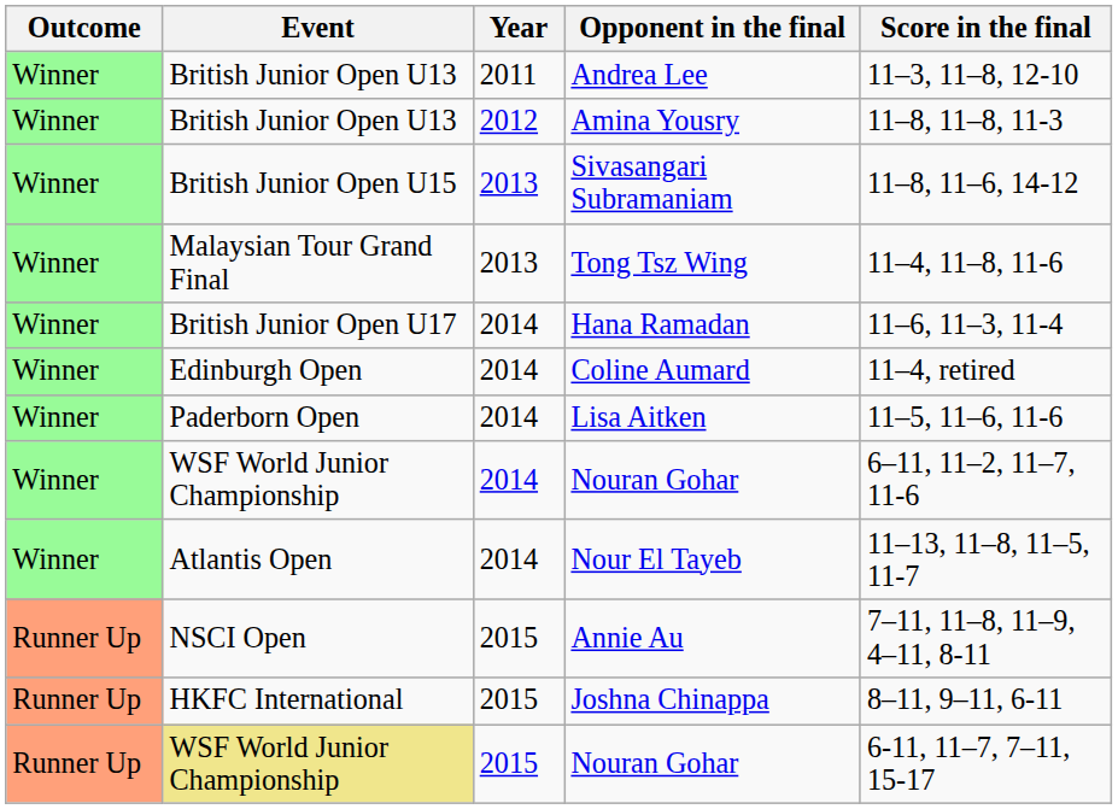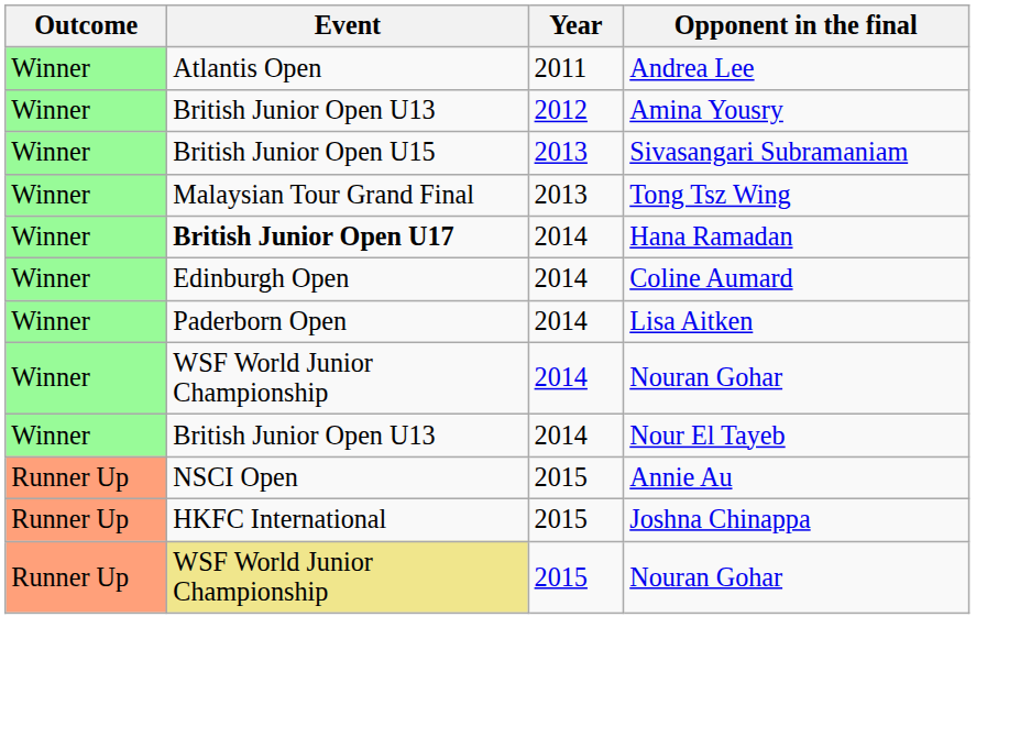- column: Score in the final | 11–3, 11–8, 12-10 | 11–8, 11–8, 11-3 | 11–8, 11–6, 14-12 | 11–4, 11–8, 11-6 | 11–6, 11–3, 11-4 | 11–4, retired | 11–5, 11–6, 11-6 | 6–11, 11–2, 11–7, 11-6 | 11–13, 11–8, 11–5, 11-7 | 7–11, 11–8, 11–9, 4–11, 8-11 | 8–11, 9–11, 6-11 | 6-11, 11–7, 7–11, 15-17
Andrea Lee | Event: British Junior Open U13 -> Atlantis Open
Hana Ramadan | Event: normal -> bold
Nour El Tayeb | Event: Atlantis Open -> British Junior Open U13
